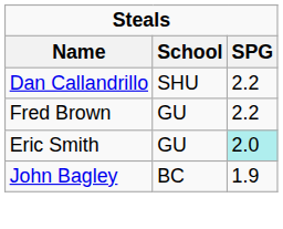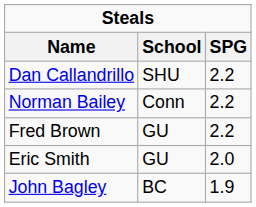+ row: Norman Bailey | Conn | 2.2
Eric Smith | SPG: paleturquoise background -> no background
